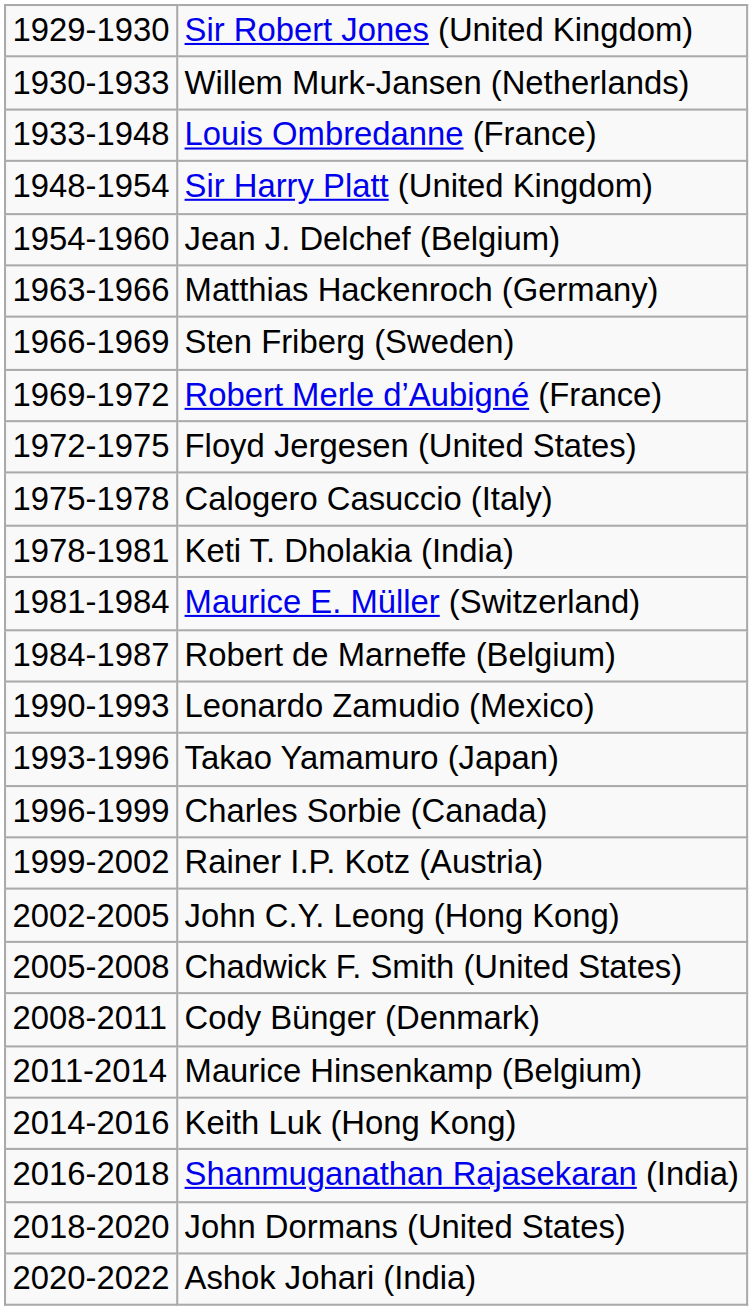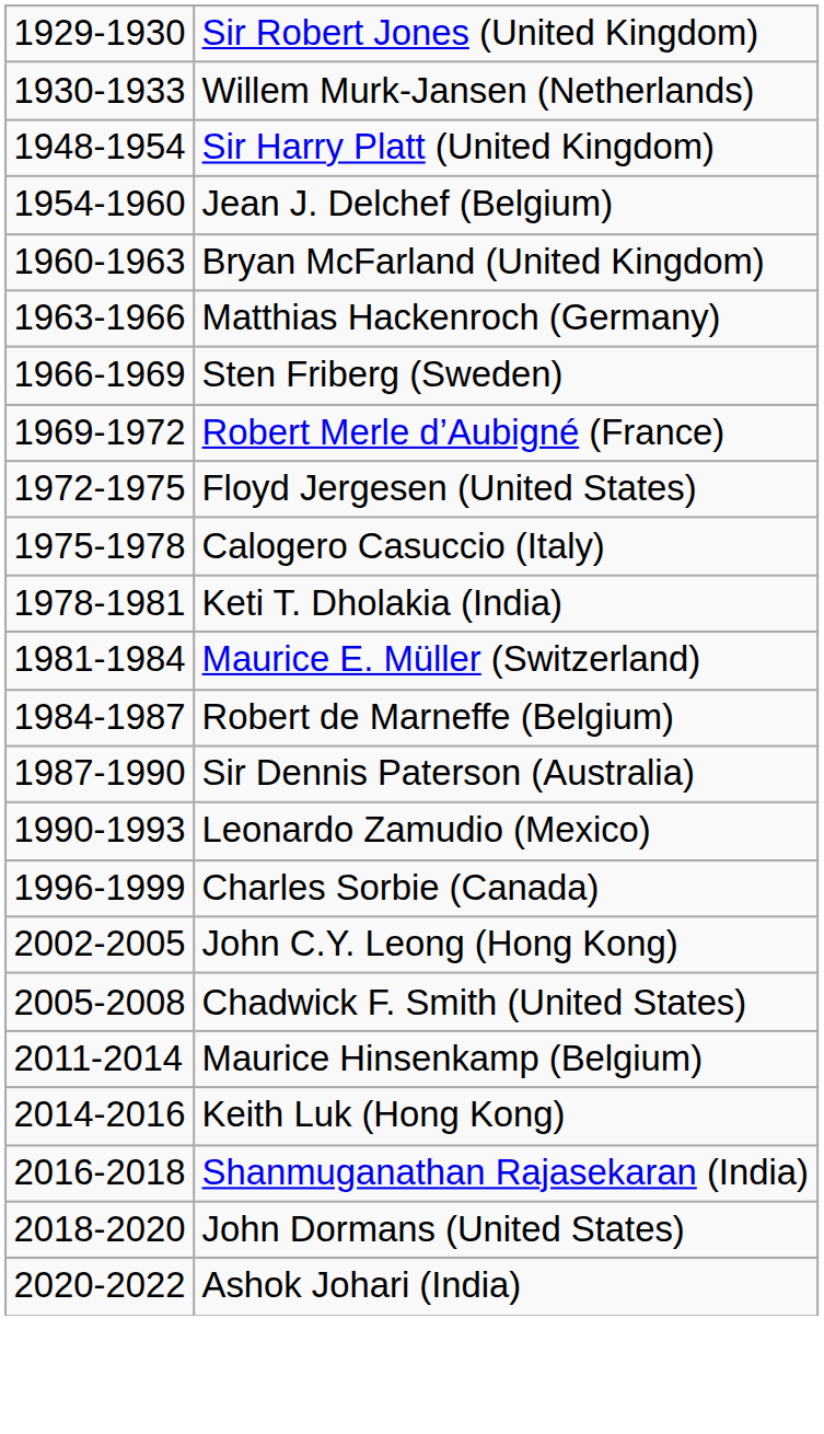- row: 1933-1948 | Louis Ombredanne (France)
+ row: 1960-1963 | Bryan McFarland (United Kingdom)
+ row: 1987-1990 | Sir Dennis Paterson (Australia)
- row: 1993-1996 | Takao Yamamuro (Japan)
- row: 1999-2002 | Rainer I.P. Kotz (Austria)
- row: 2008-2011 | Cody Bünger (Denmark)
